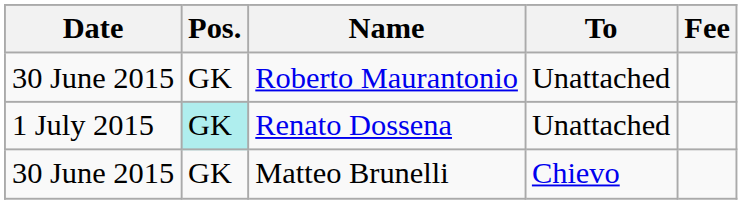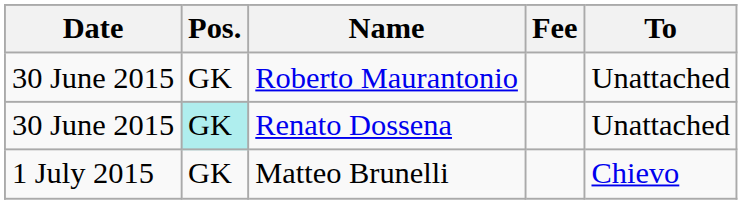columns swapped: To <-> Fee
Renato Dossena | Date: 1 July 2015 -> 30 June 2015
Matteo Brunelli | Date: 30 June 2015 -> 1 July 2015
